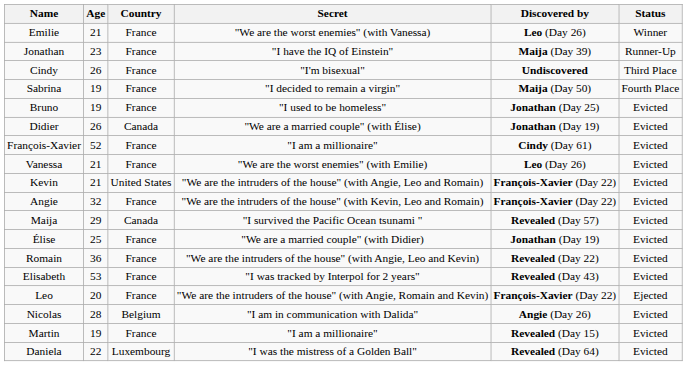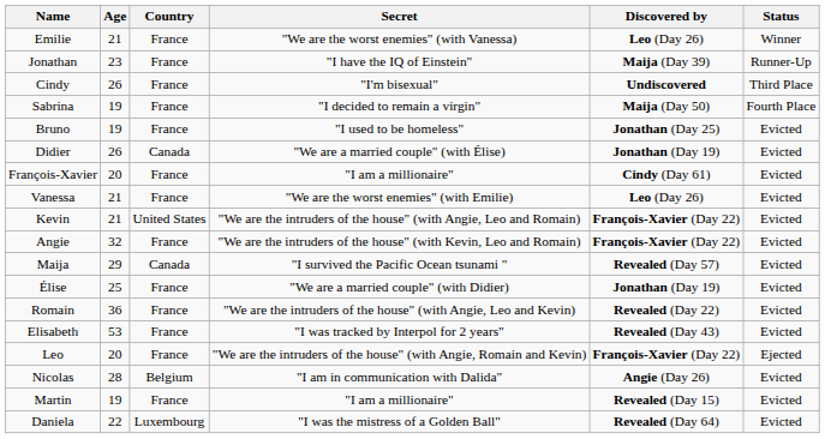François-Xavier | Age: 52 -> 20
